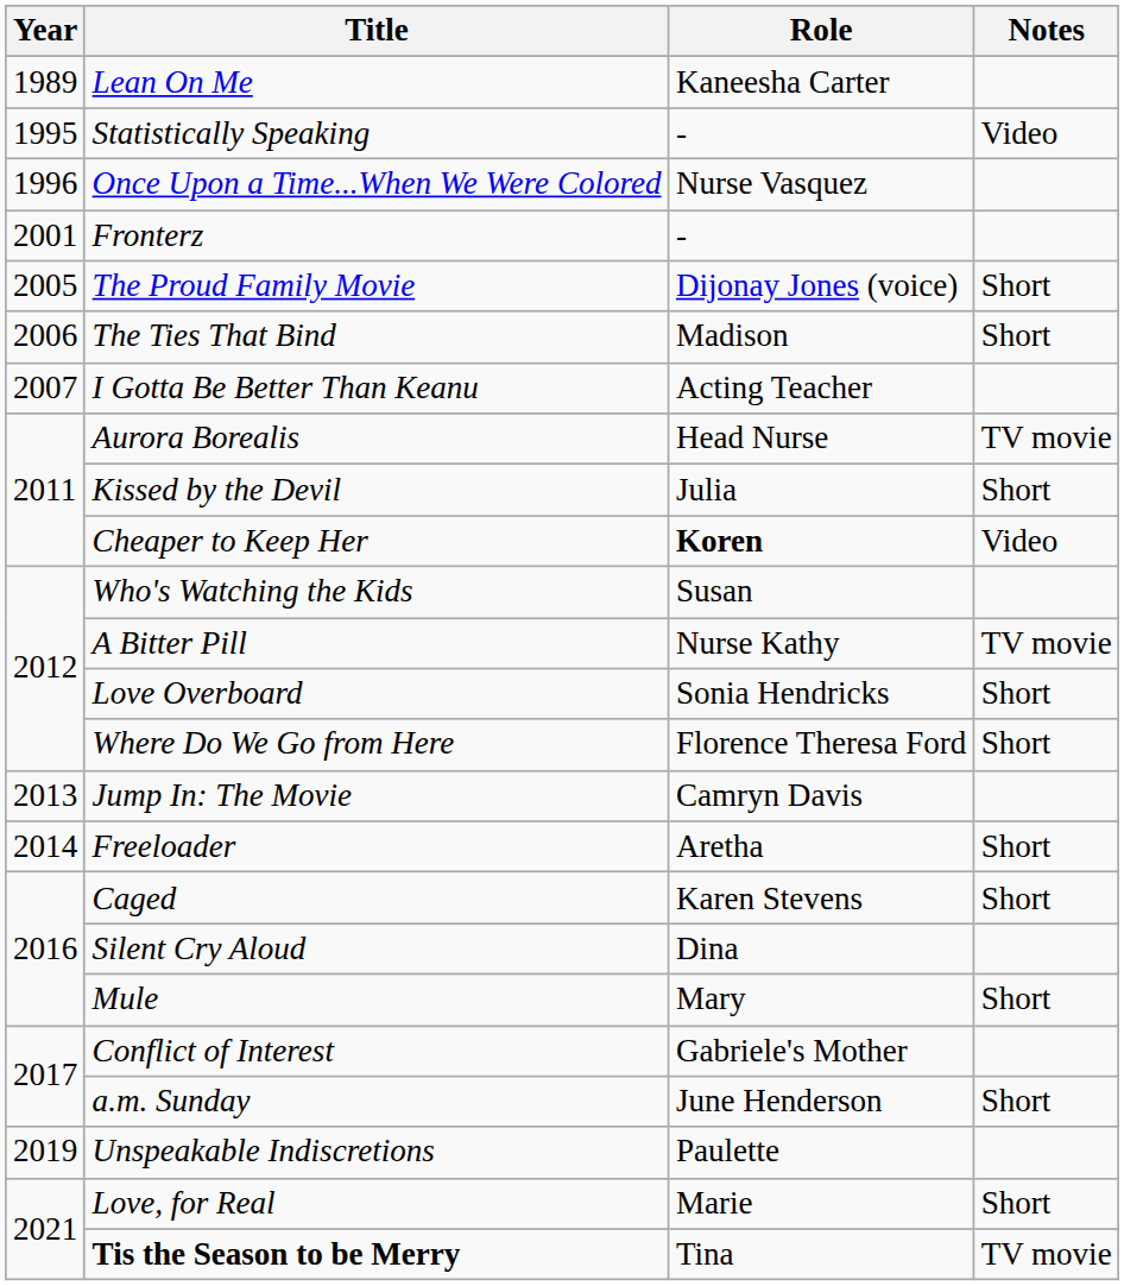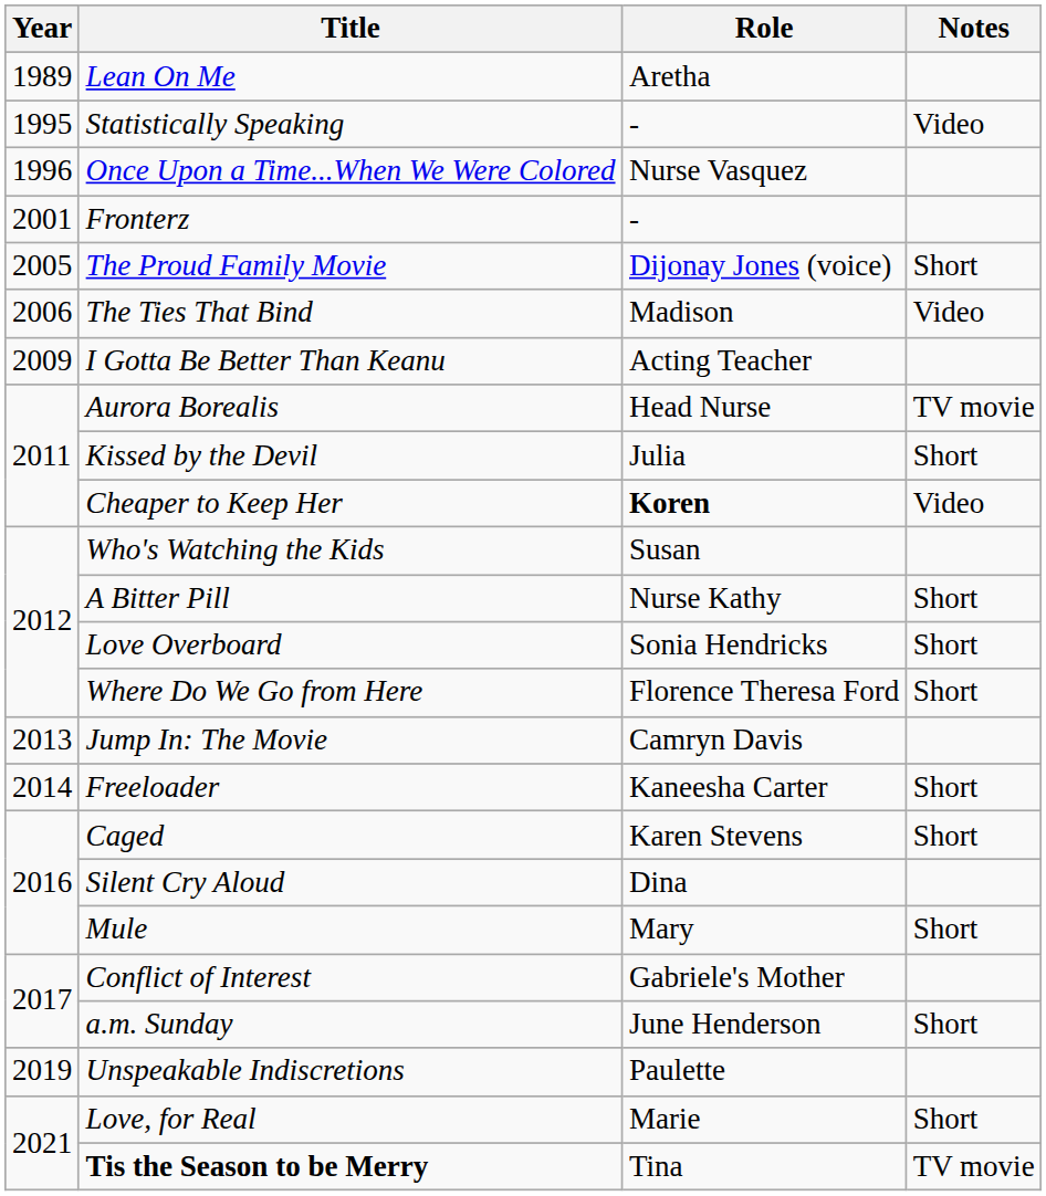Lean On Me | Role: Kaneesha Carter -> Aretha
The Ties That Bind | Notes: Short -> Video
I Gotta Be Better Than Keanu | Year: 2007 -> 2009
A Bitter Pill | Notes: TV movie -> Short
Freeloader | Role: Aretha -> Kaneesha Carter
